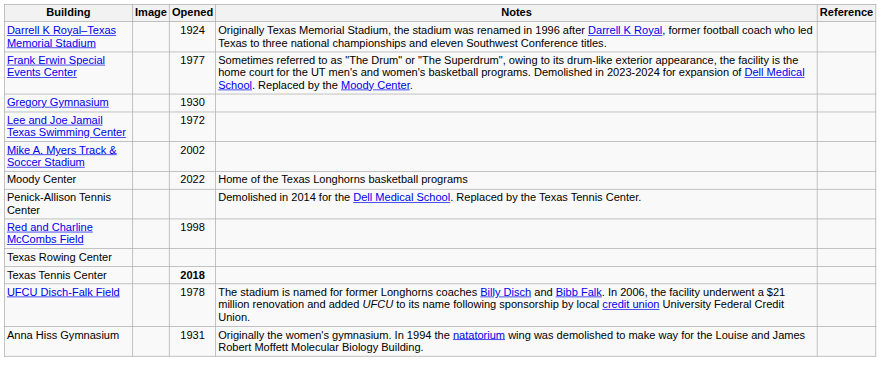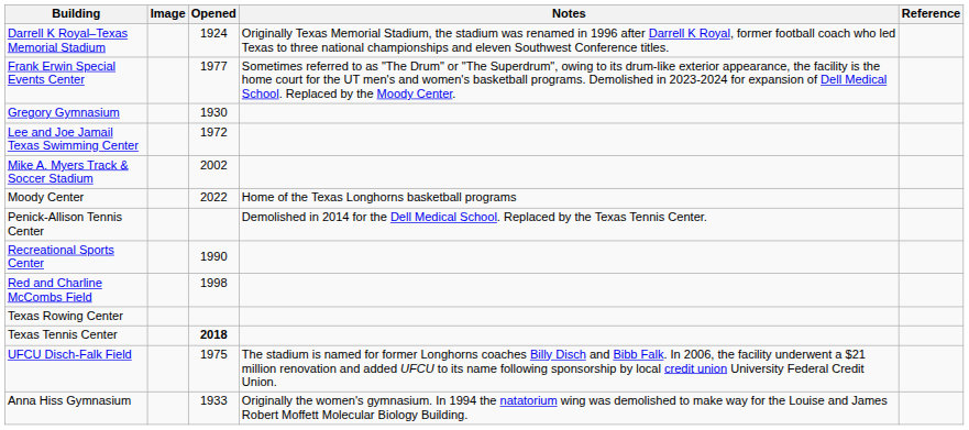+ row: Recreational Sports Center | 1990
UFCU Disch-Falk Field | Opened: 1978 -> 1975
Anna Hiss Gymnasium | Opened: 1931 -> 1933
